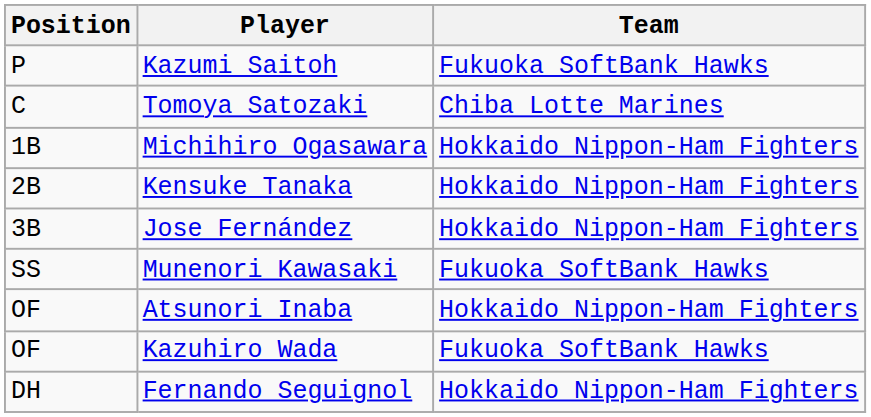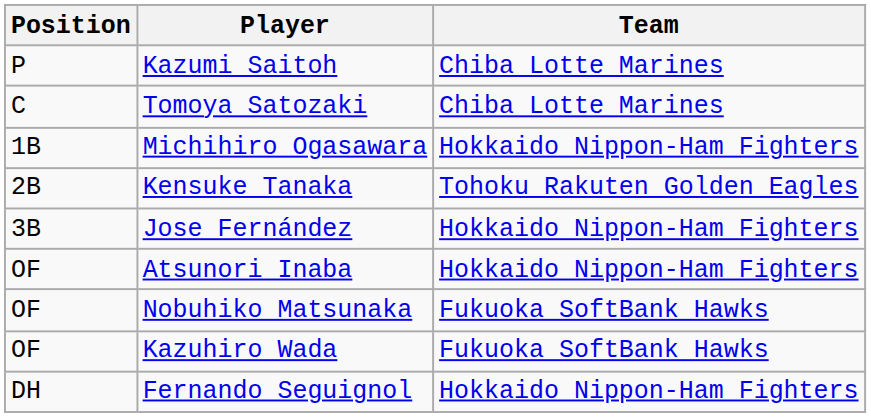Kazumi Saitoh | Team: Fukuoka SoftBank Hawks -> Chiba Lotte Marines
Kensuke Tanaka | Team: Hokkaido Nippon-Ham Fighters -> Tohoku Rakuten Golden Eagles
- row: SS | Munenori Kawasaki | Fukuoka SoftBank Hawks
+ row: OF | Nobuhiko Matsunaka | Fukuoka SoftBank Hawks
